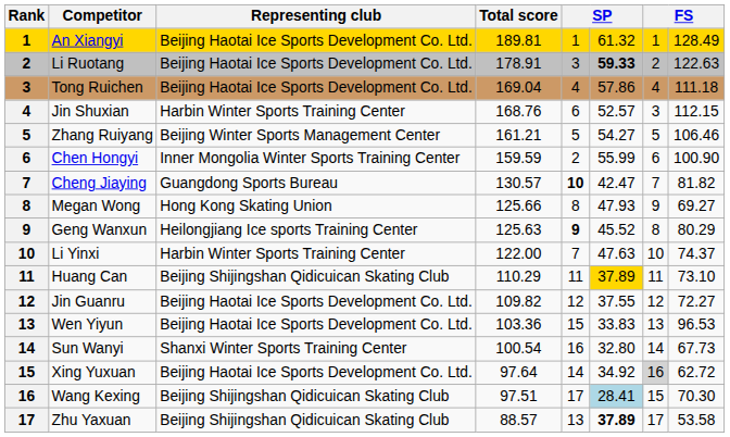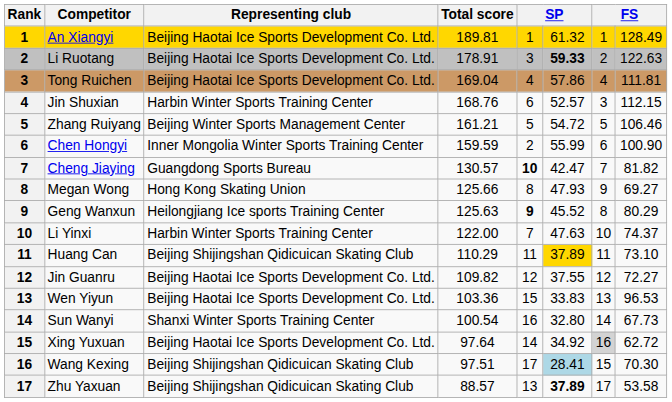Tong Ruichen | column 8: 111.18 -> 111.81
Zhang Ruiyang | column 6: 54.27 -> 54.72
